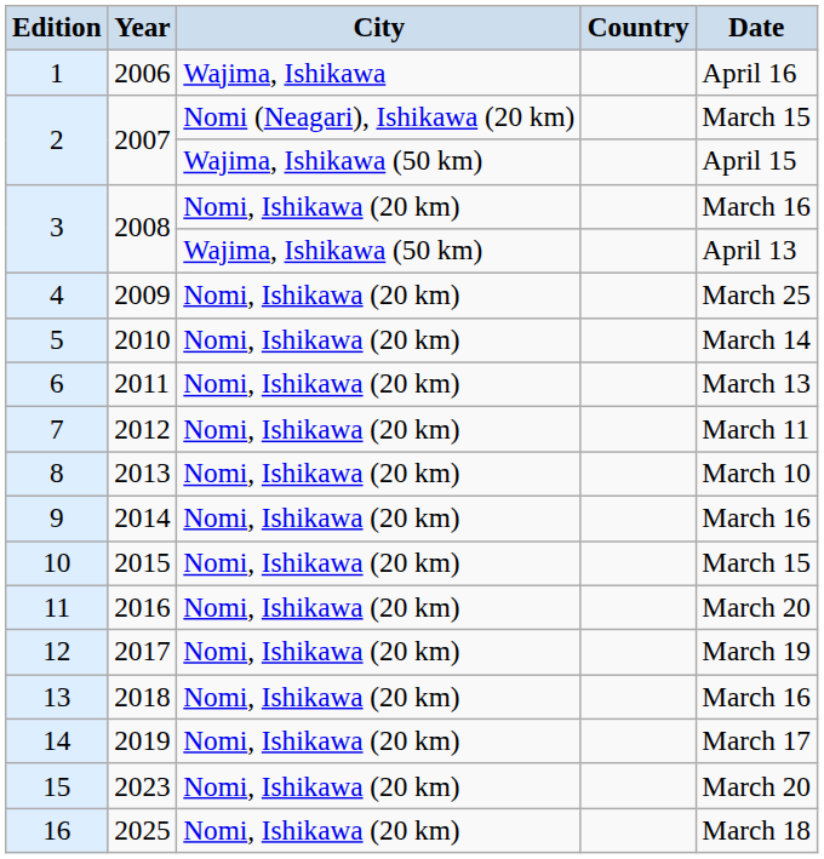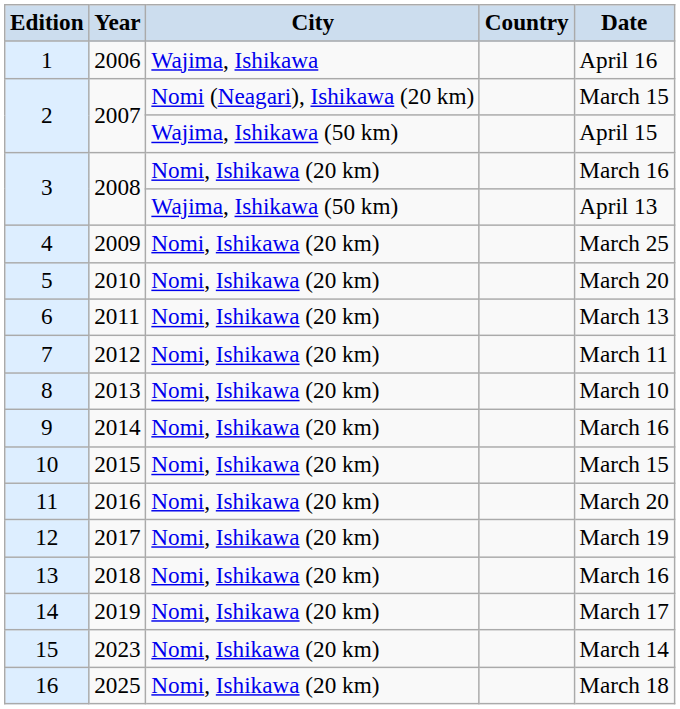5 | Date: March 14 -> March 20
15 | Date: March 20 -> March 14
